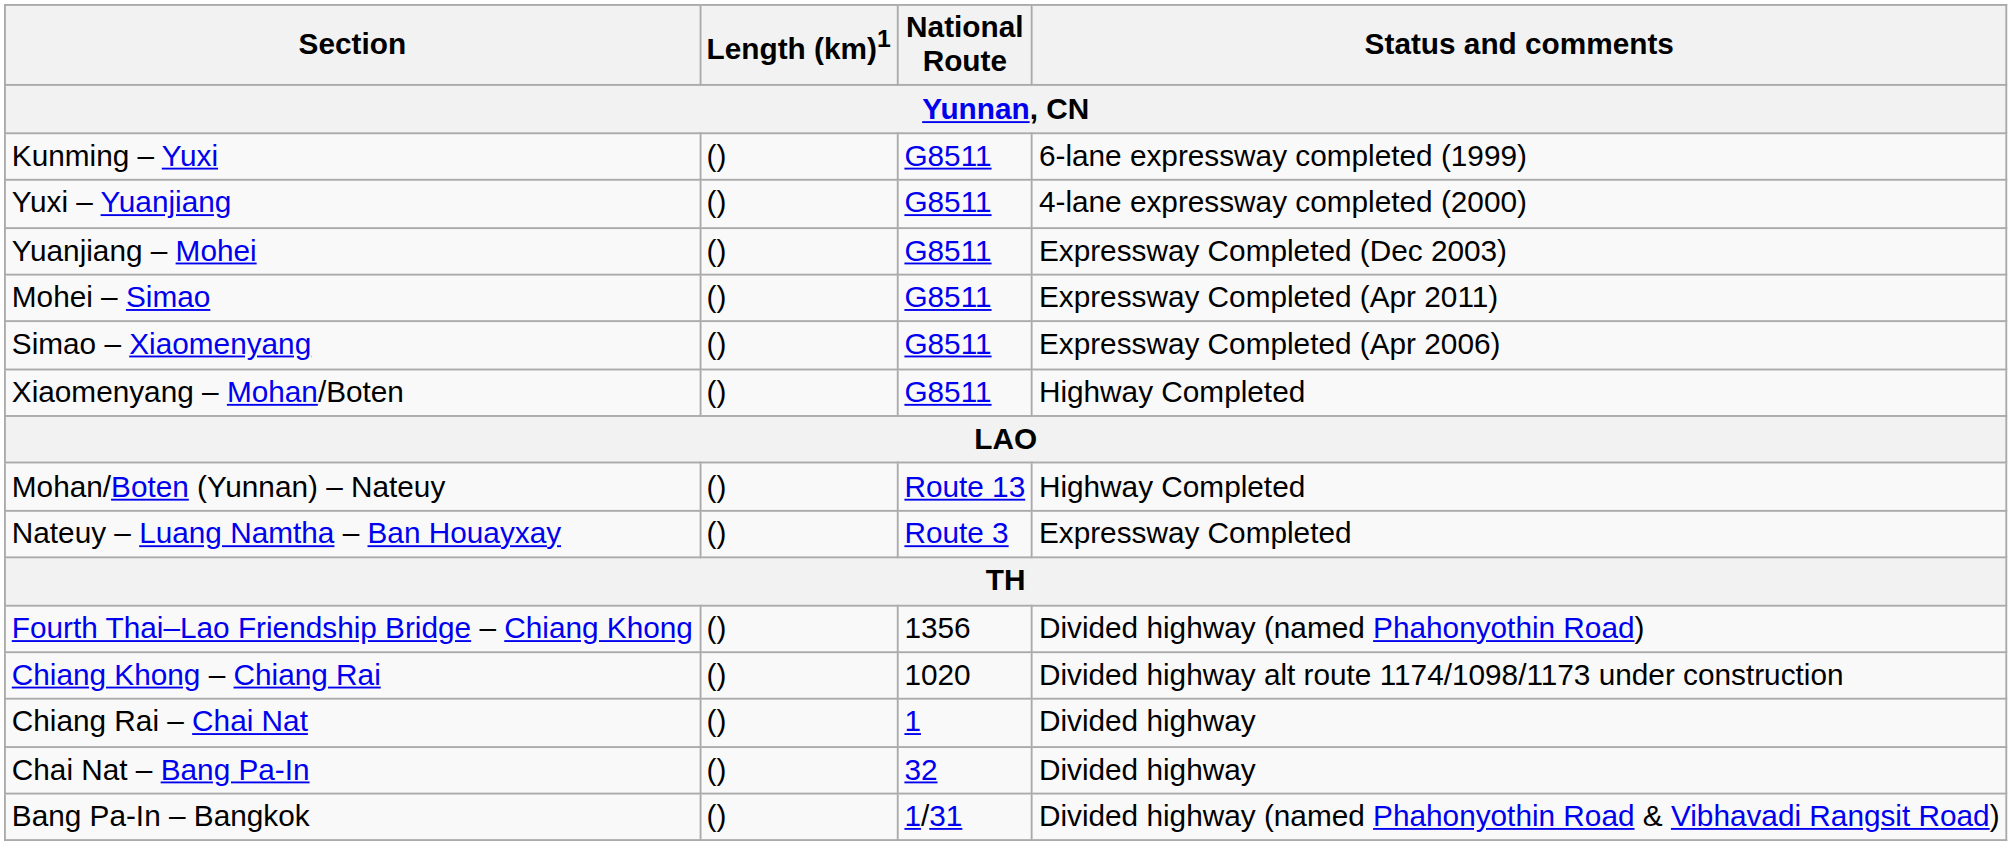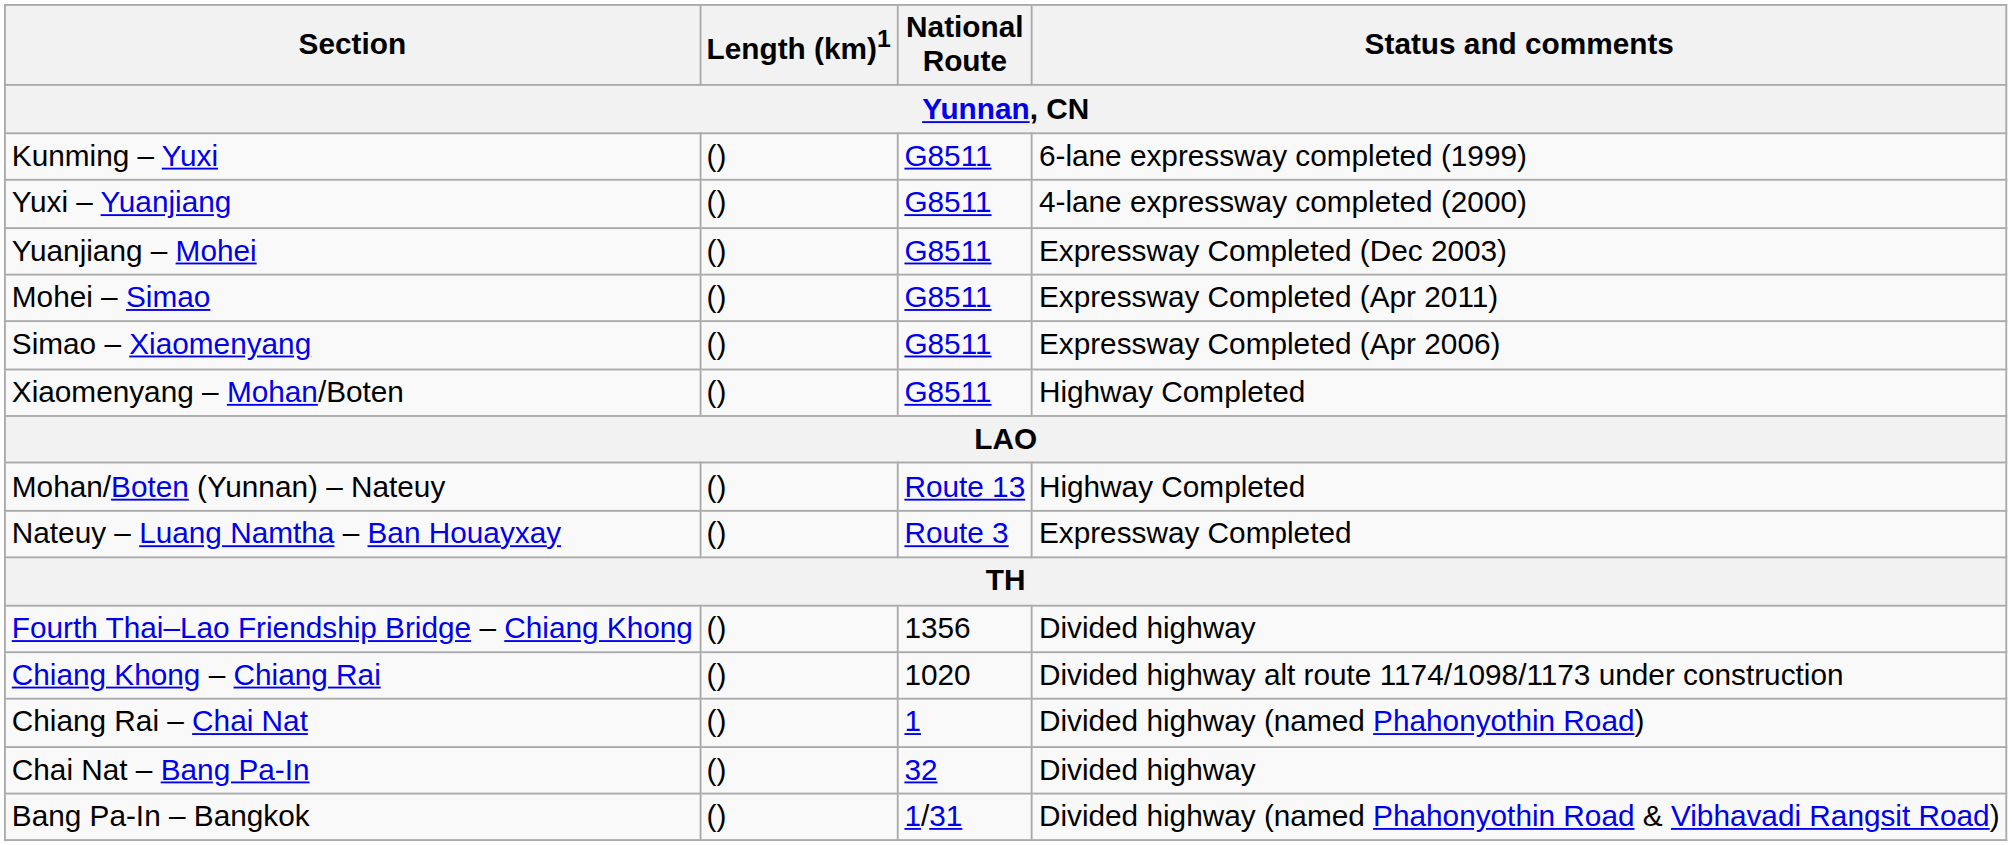Fourth Thai–Lao Friendship Bridge – Chiang Khong | Status and comments: Divided highway (named Phahonyothin Road) -> Divided highway
Chiang Rai – Chai Nat | Status and comments: Divided highway -> Divided highway (named Phahonyothin Road)
